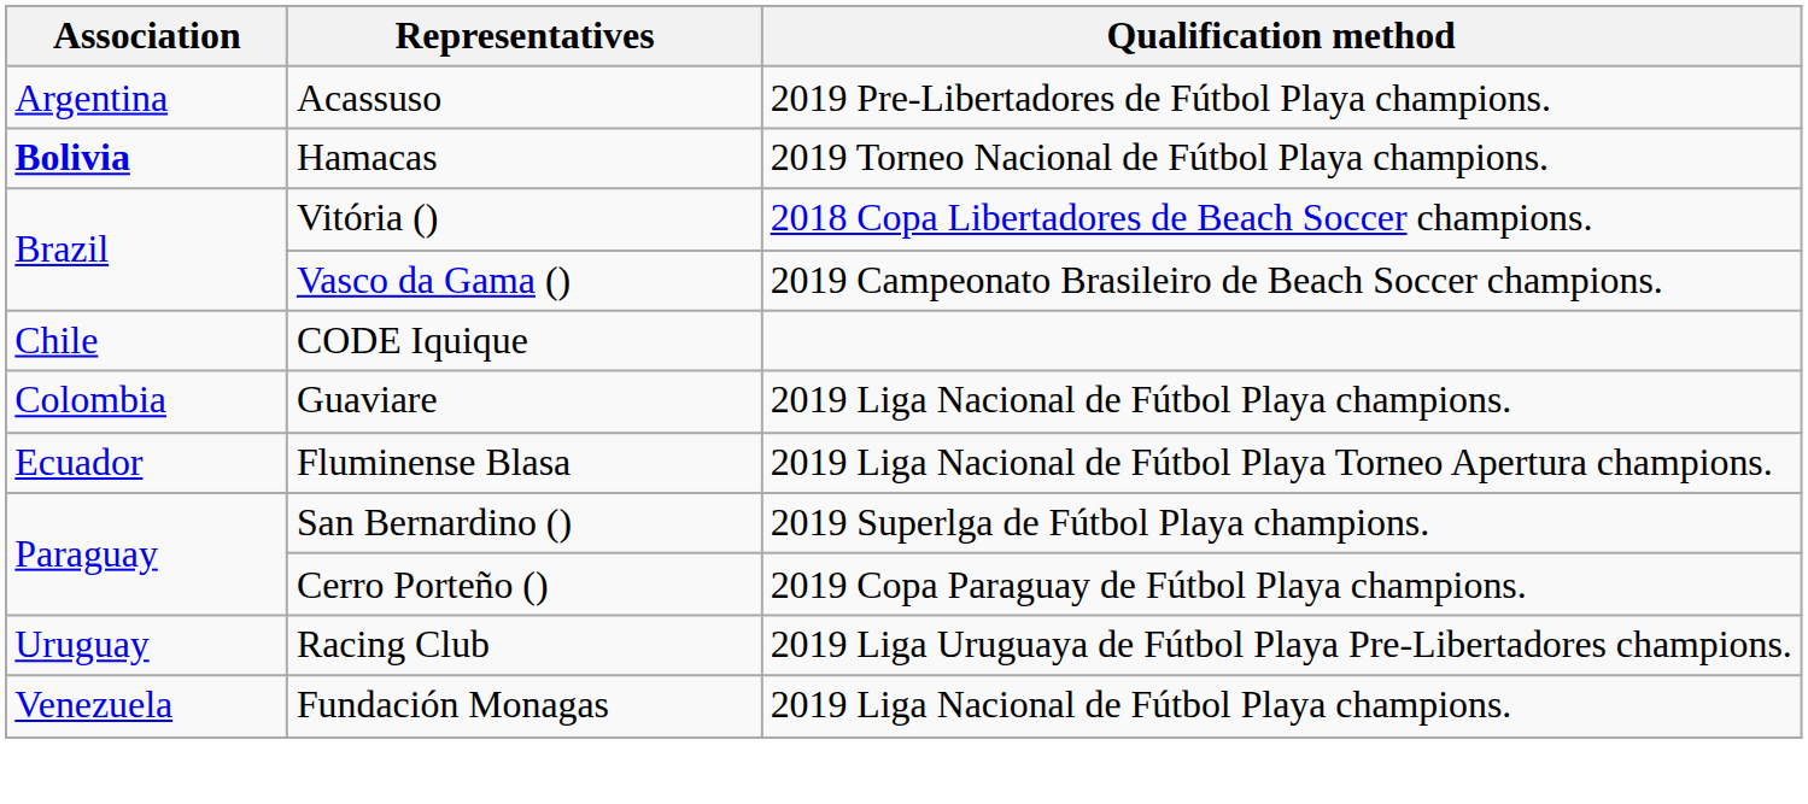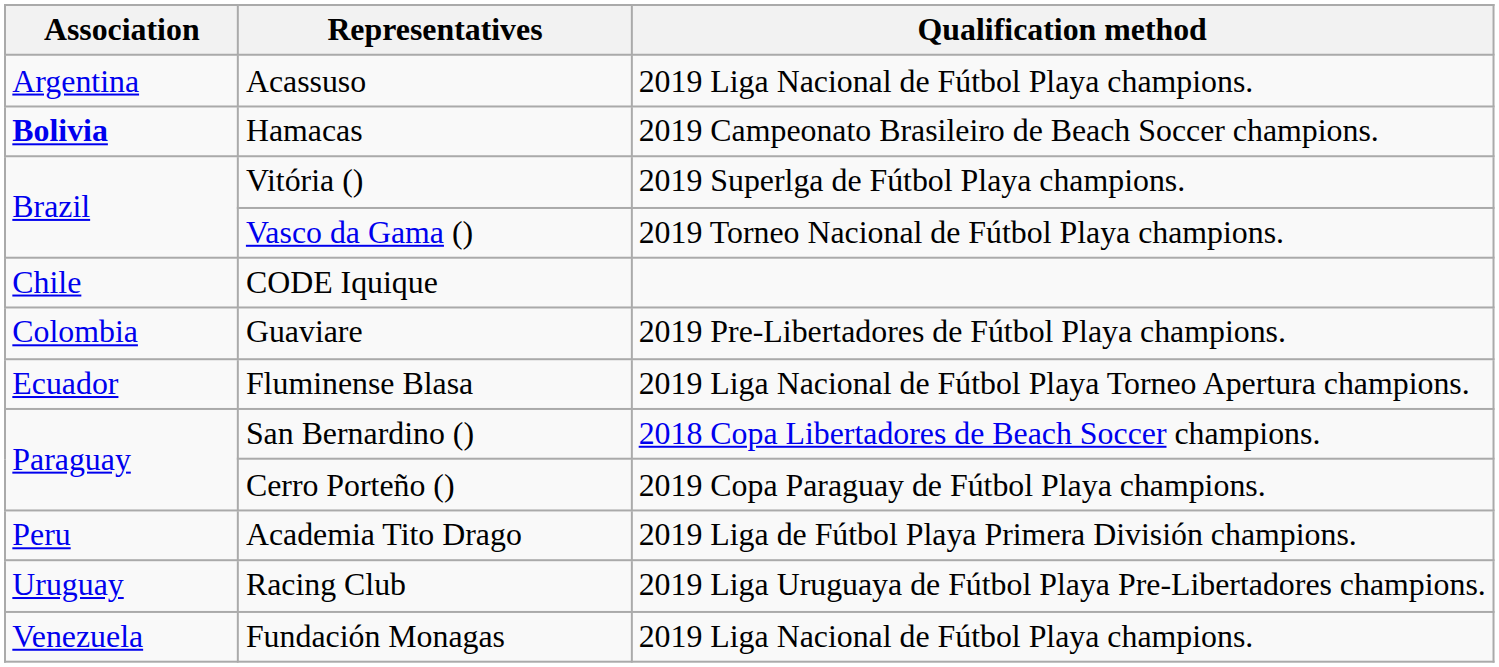Acassuso | Qualification method: 2019 Pre-Libertadores de Fútbol Playa champions. -> 2019 Liga Nacional de Fútbol Playa champions.
Hamacas | Qualification method: 2019 Torneo Nacional de Fútbol Playa champions. -> 2019 Campeonato Brasileiro de Beach Soccer champions.
Vitória () | Qualification method: 2018 Copa Libertadores de Beach Soccer champions. -> 2019 Superlga de Fútbol Playa champions.
Vasco da Gama () | Qualification method: 2019 Campeonato Brasileiro de Beach Soccer champions. -> 2019 Torneo Nacional de Fútbol Playa champions.
Guaviare | Qualification method: 2019 Liga Nacional de Fútbol Playa champions. -> 2019 Pre-Libertadores de Fútbol Playa champions.
San Bernardino () | Qualification method: 2019 Superlga de Fútbol Playa champions. -> 2018 Copa Libertadores de Beach Soccer champions.
+ row: Peru | Academia Tito Drago | 2019 Liga de Fútbol Playa Primera División champions.
